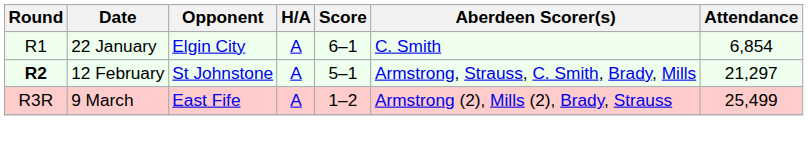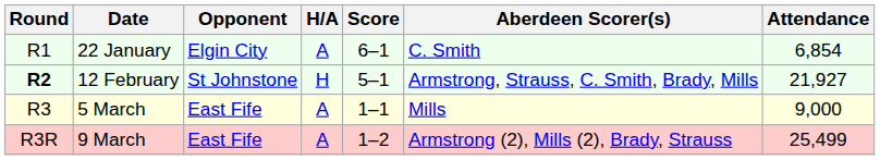12 February | H/A: A -> H
12 February | Attendance: 21,297 -> 21,927
+ row: R3 | 5 March | East Fife | A | 1–1 | Mills | 9,000
